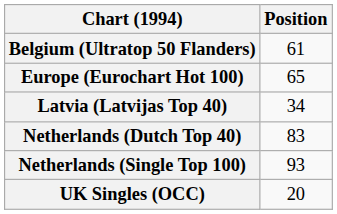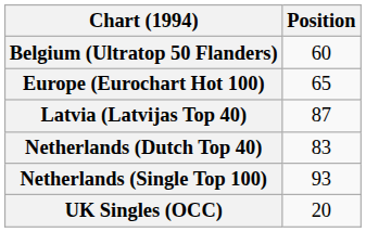Belgium (Ultratop 50 Flanders) | Position: 61 -> 60
Latvia (Latvijas Top 40) | Position: 34 -> 87
